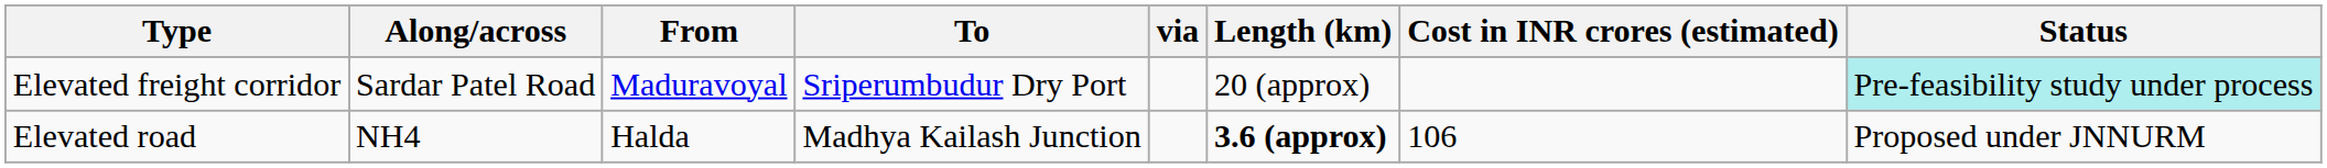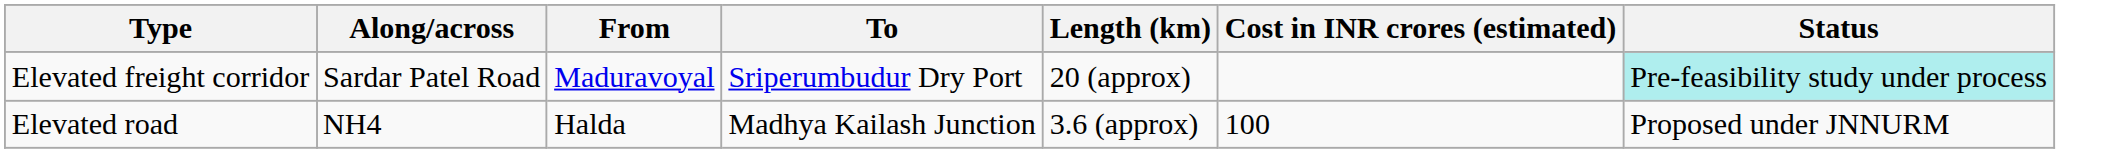- column: via
Elevated road | Length (km): bold -> normal
Elevated road | Cost in INR crores (estimated): 106 -> 100
